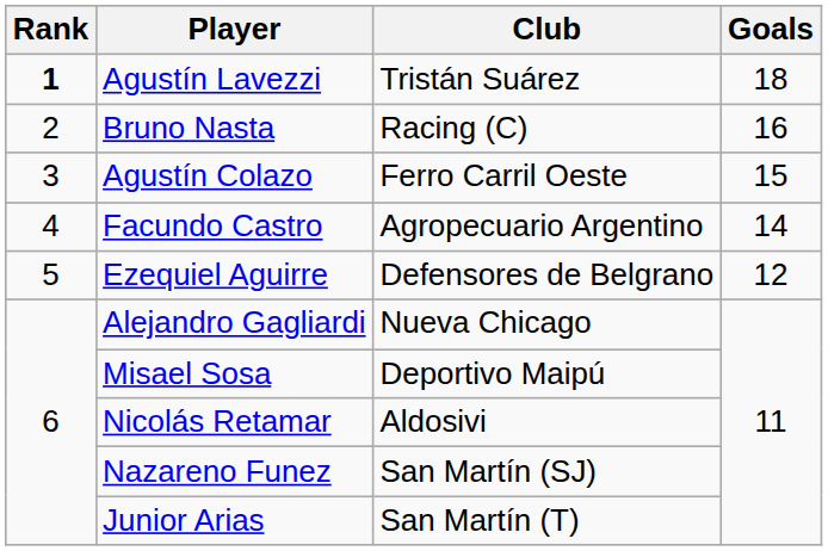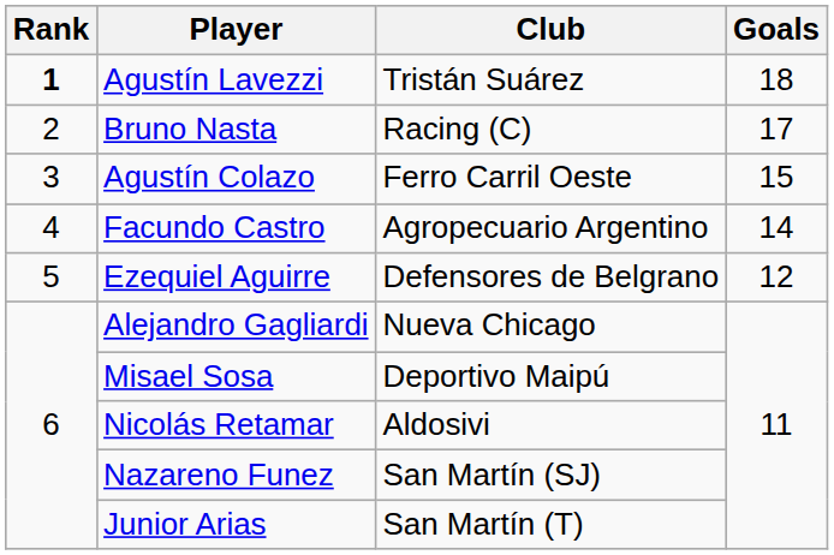Bruno Nasta | Goals: 16 -> 17
